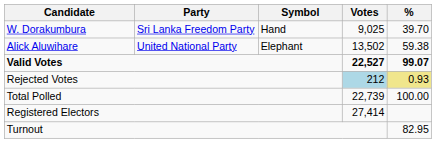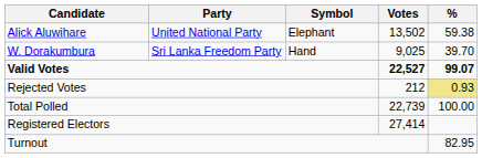rows swapped: Alick Aluwihare <-> W. Dorakumbura
Rejected Votes | Votes: lightblue background -> no background
